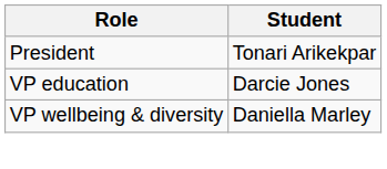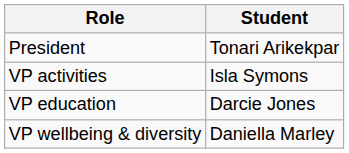+ row: VP activities | Isla Symons
